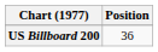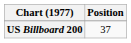US Billboard 200 | Position: 36 -> 37
